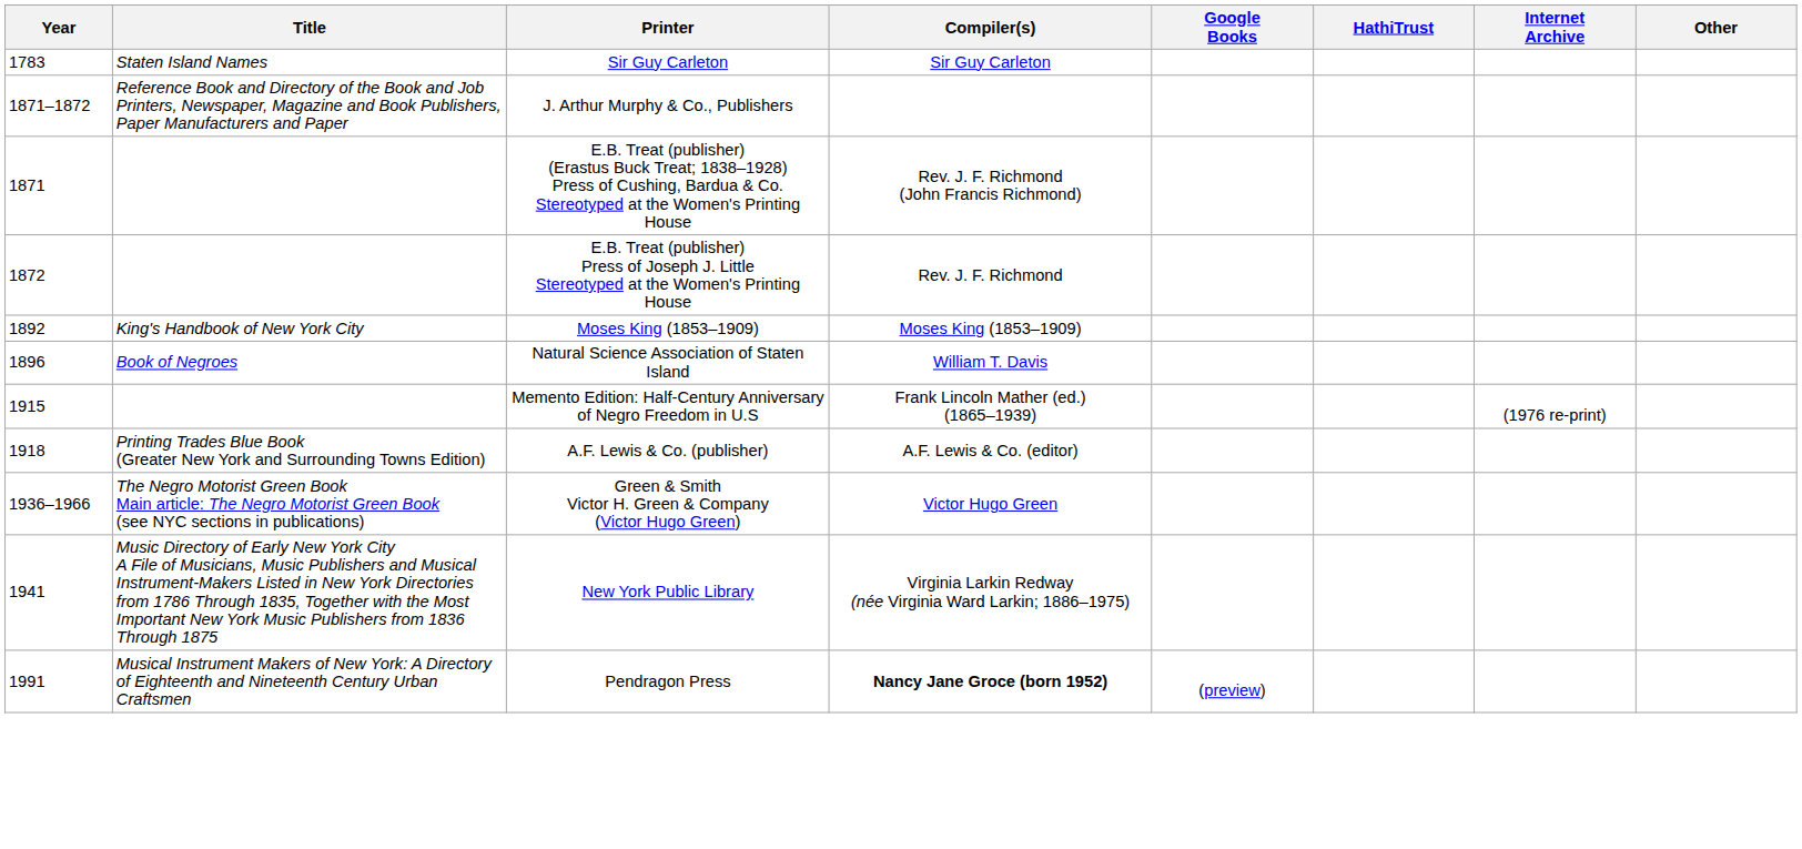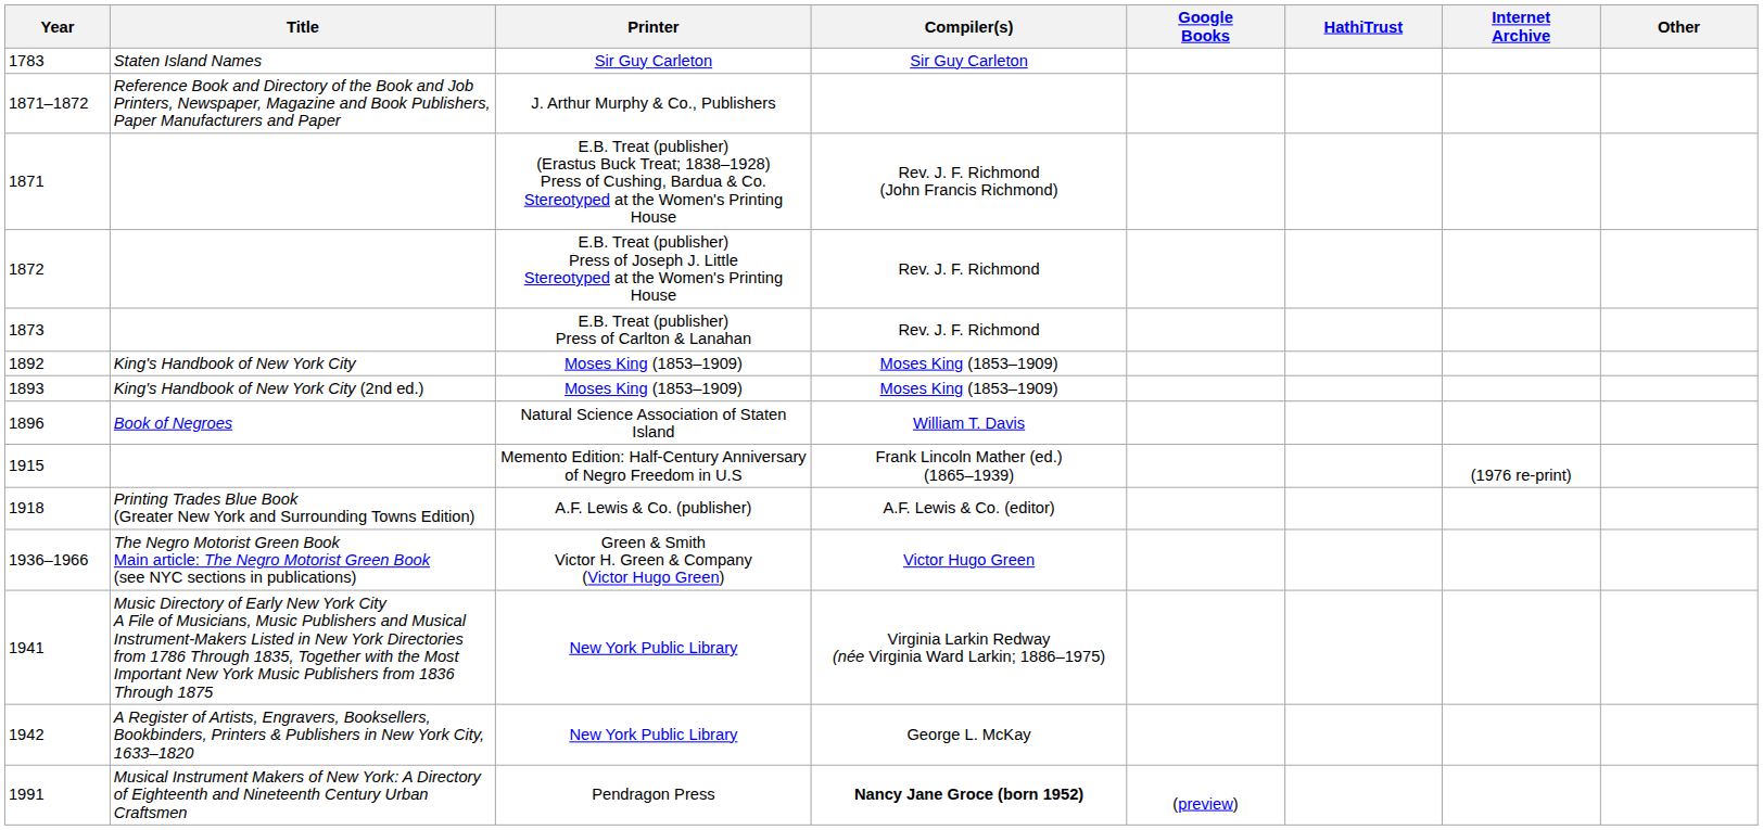+ row: 1873 | E.B. Treat (publisher) Press of Carlton & Lanahan | Rev. J. F. Richmond
+ row: 1893 | King's Handbook of New York City (2nd ed.) | Moses King (1853–1909) | Moses King (1853–1909)
+ row: 1942 | A Register of Artists, Engravers, Booksellers, Bookbinders, Printers & Publishers in New York City, 1633–1820 | New York Public Library | George L. McKay
